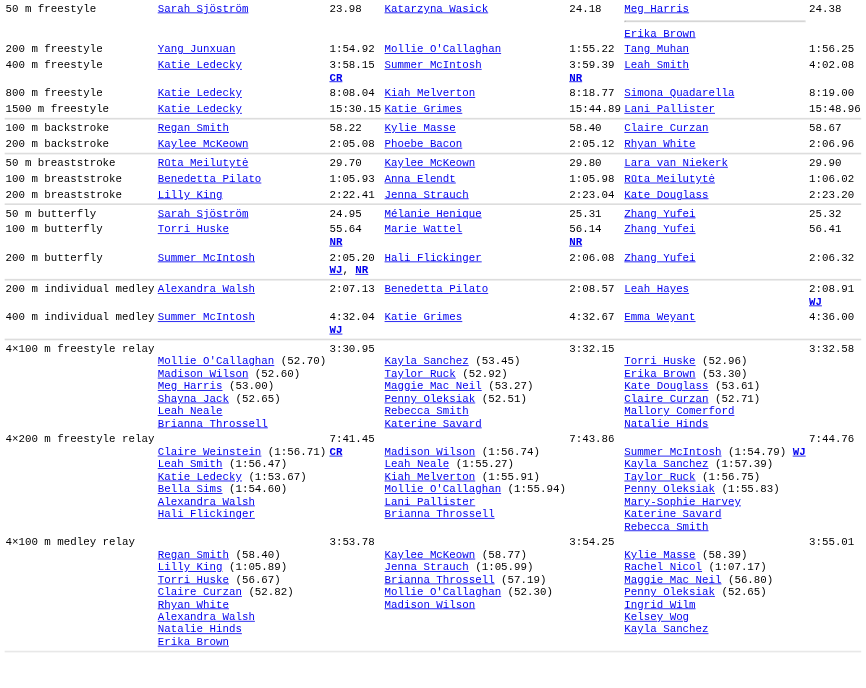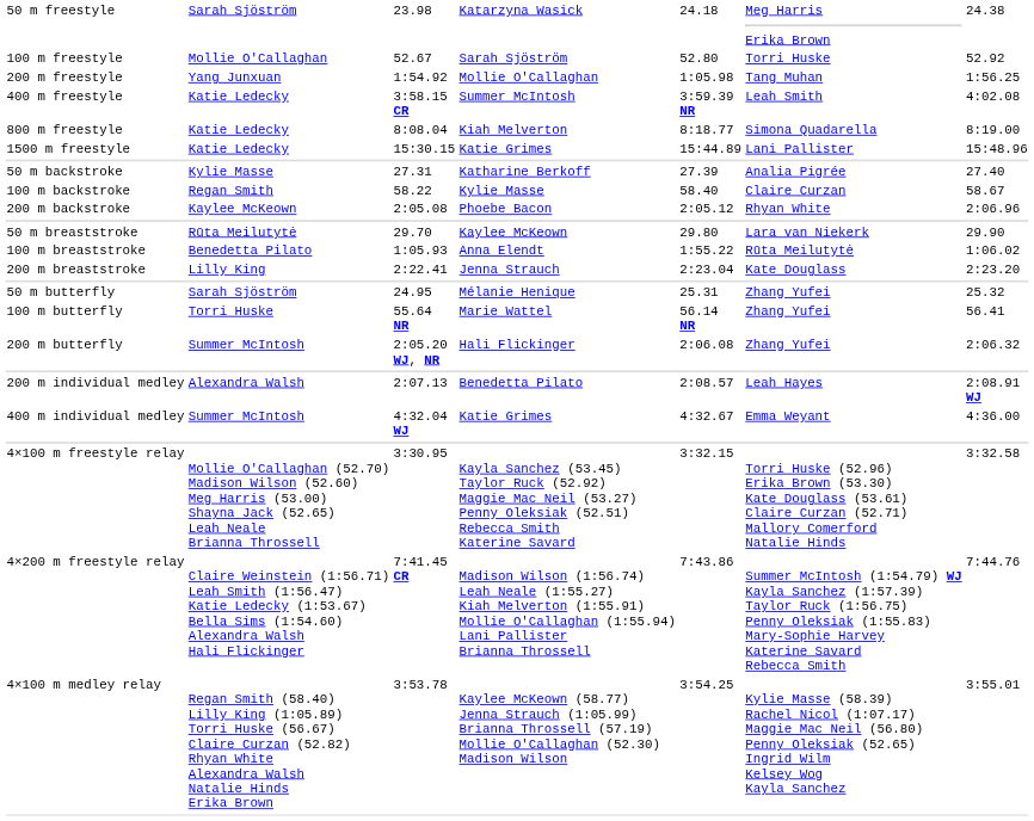+ row: 100 m freestyle | Mollie O'Callaghan | 52.67 | Sarah Sjöström | 52.80 | Torri Huske | 52.92
200 m freestyle | column 5: 1:55.22 -> 1:05.98
+ row: 50 m backstroke | Kylie Masse | 27.31 | Katharine Berkoff | 27.39 | Analia Pigrée | 27.40
100 m breaststroke | column 5: 1:05.98 -> 1:55.22
